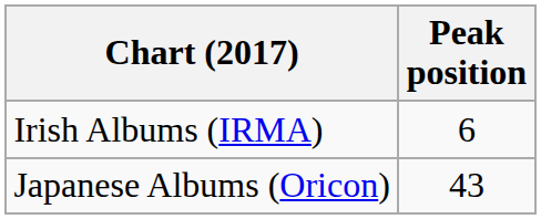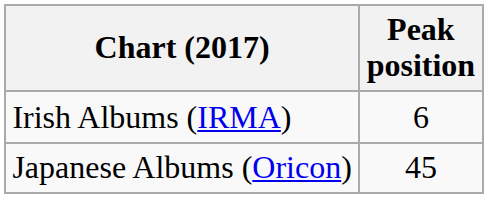Japanese Albums (Oricon) | Peak position: 43 -> 45
